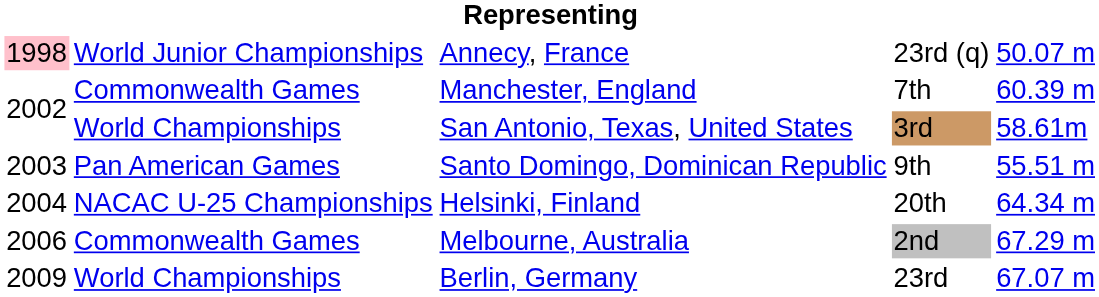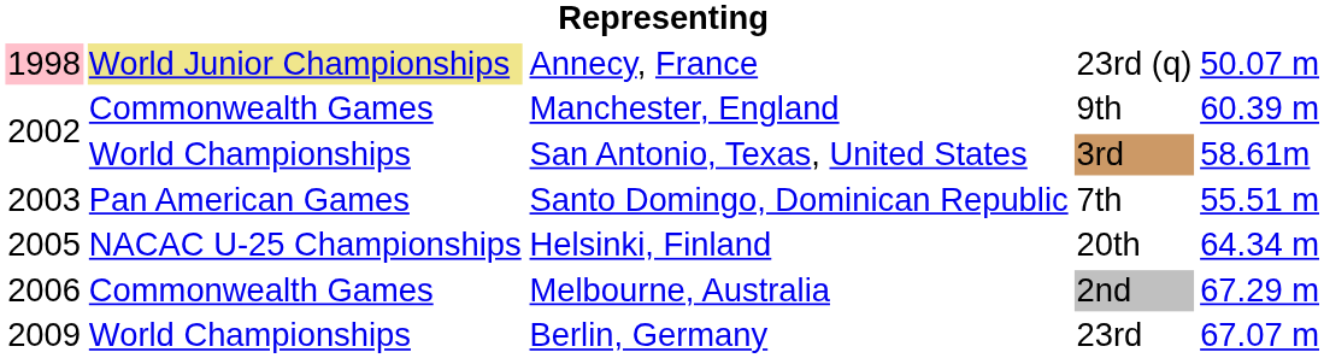Annecy, France | column 2: no background -> khaki background
Manchester, England | column 4: 7th -> 9th
Santo Domingo, Dominican Republic | column 4: 9th -> 7th
Helsinki, Finland | column 1: 2004 -> 2005
